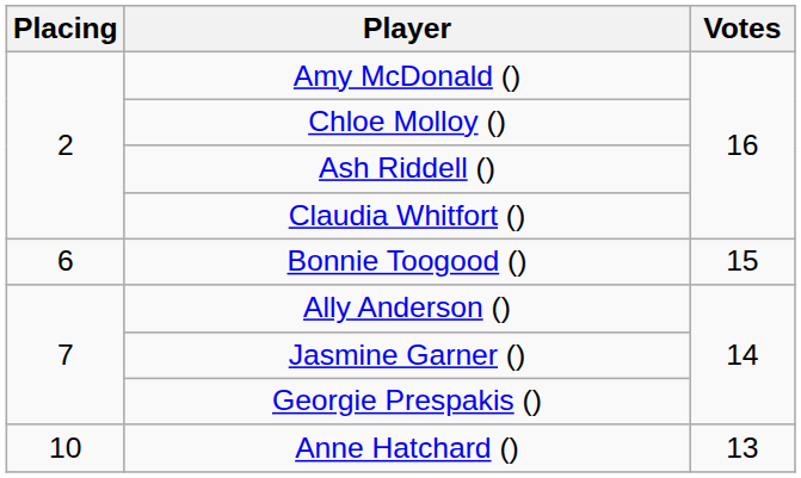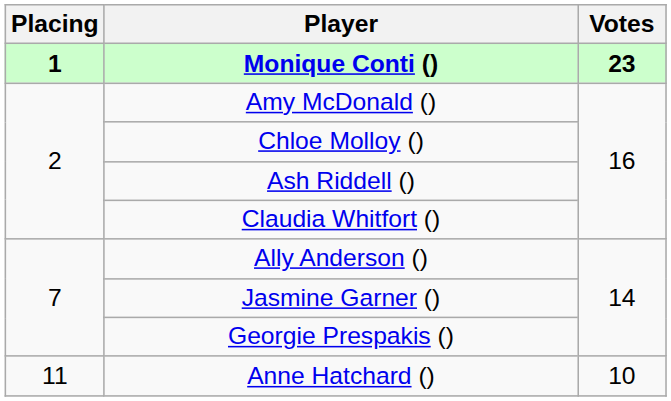+ row: 1 | Monique Conti () | 23
- row: 6 | Bonnie Toogood () | 15
Anne Hatchard () | Placing: 10 -> 11
Anne Hatchard () | Votes: 13 -> 10
